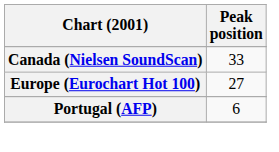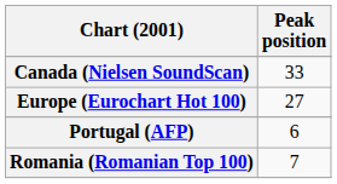+ row: Romania (Romanian Top 100) | 7
